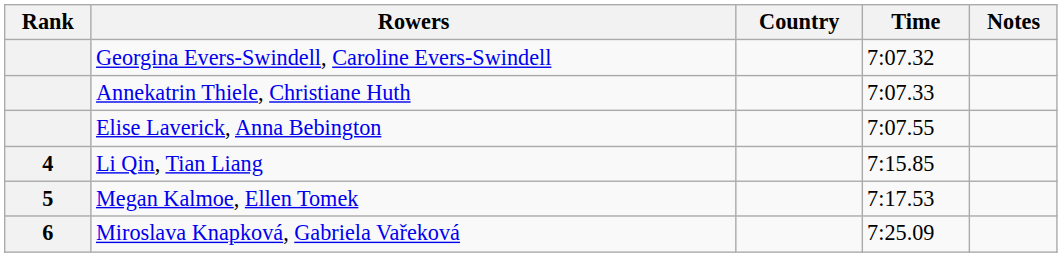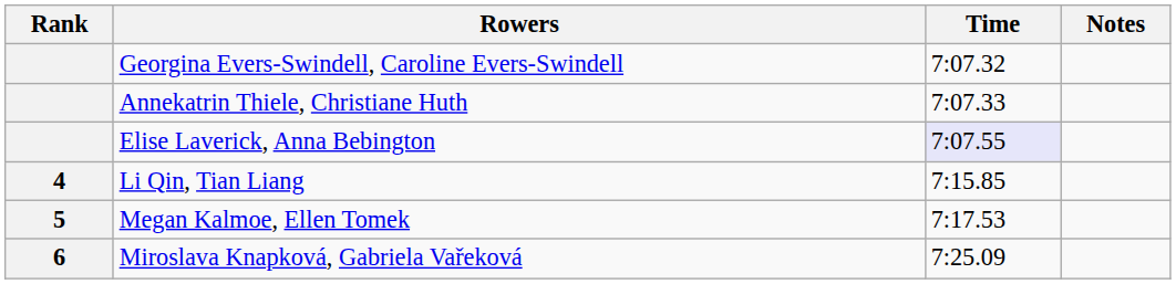- column: Country
Elise Laverick, Anna Bebington | Time: no background -> lavender background
